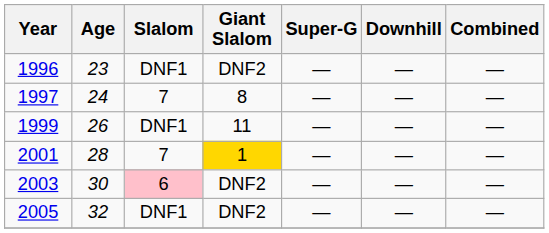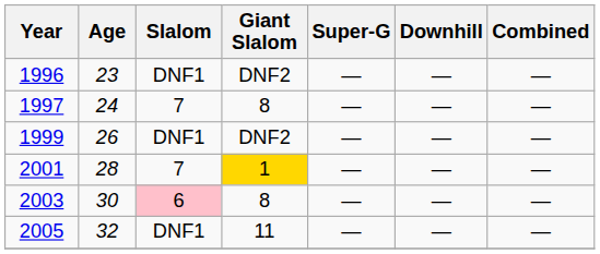1999 | Giant Slalom: 11 -> DNF2
2003 | Giant Slalom: DNF2 -> 8
2005 | Giant Slalom: DNF2 -> 11
